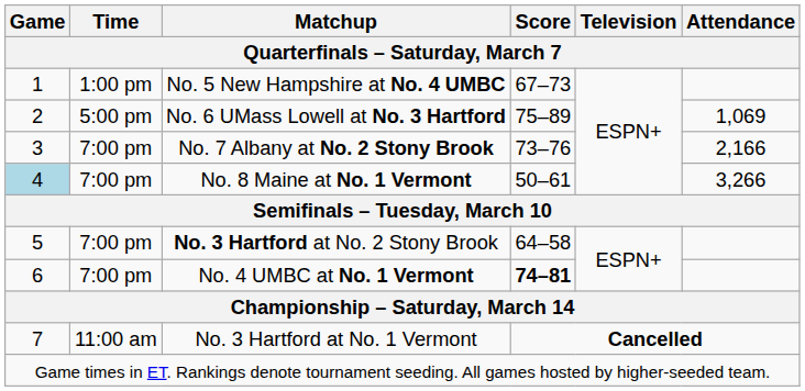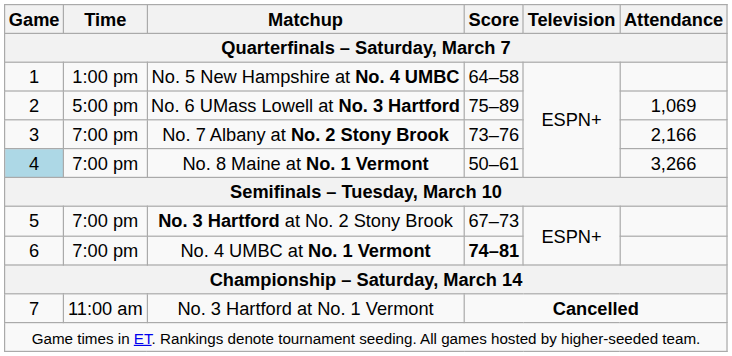No. 5 New Hampshire at No. 4 UMBC | Score: 67–73 -> 64–58
No. 3 Hartford at No. 2 Stony Brook | Score: 64–58 -> 67–73
